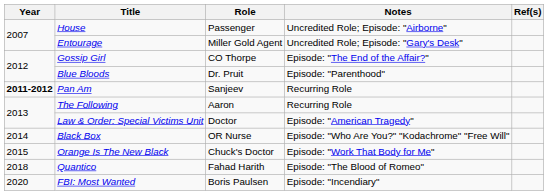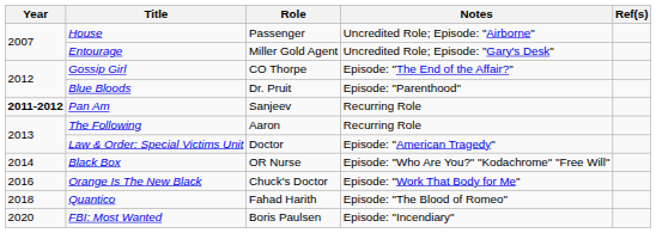Orange Is The New Black | Year: 2015 -> 2016
